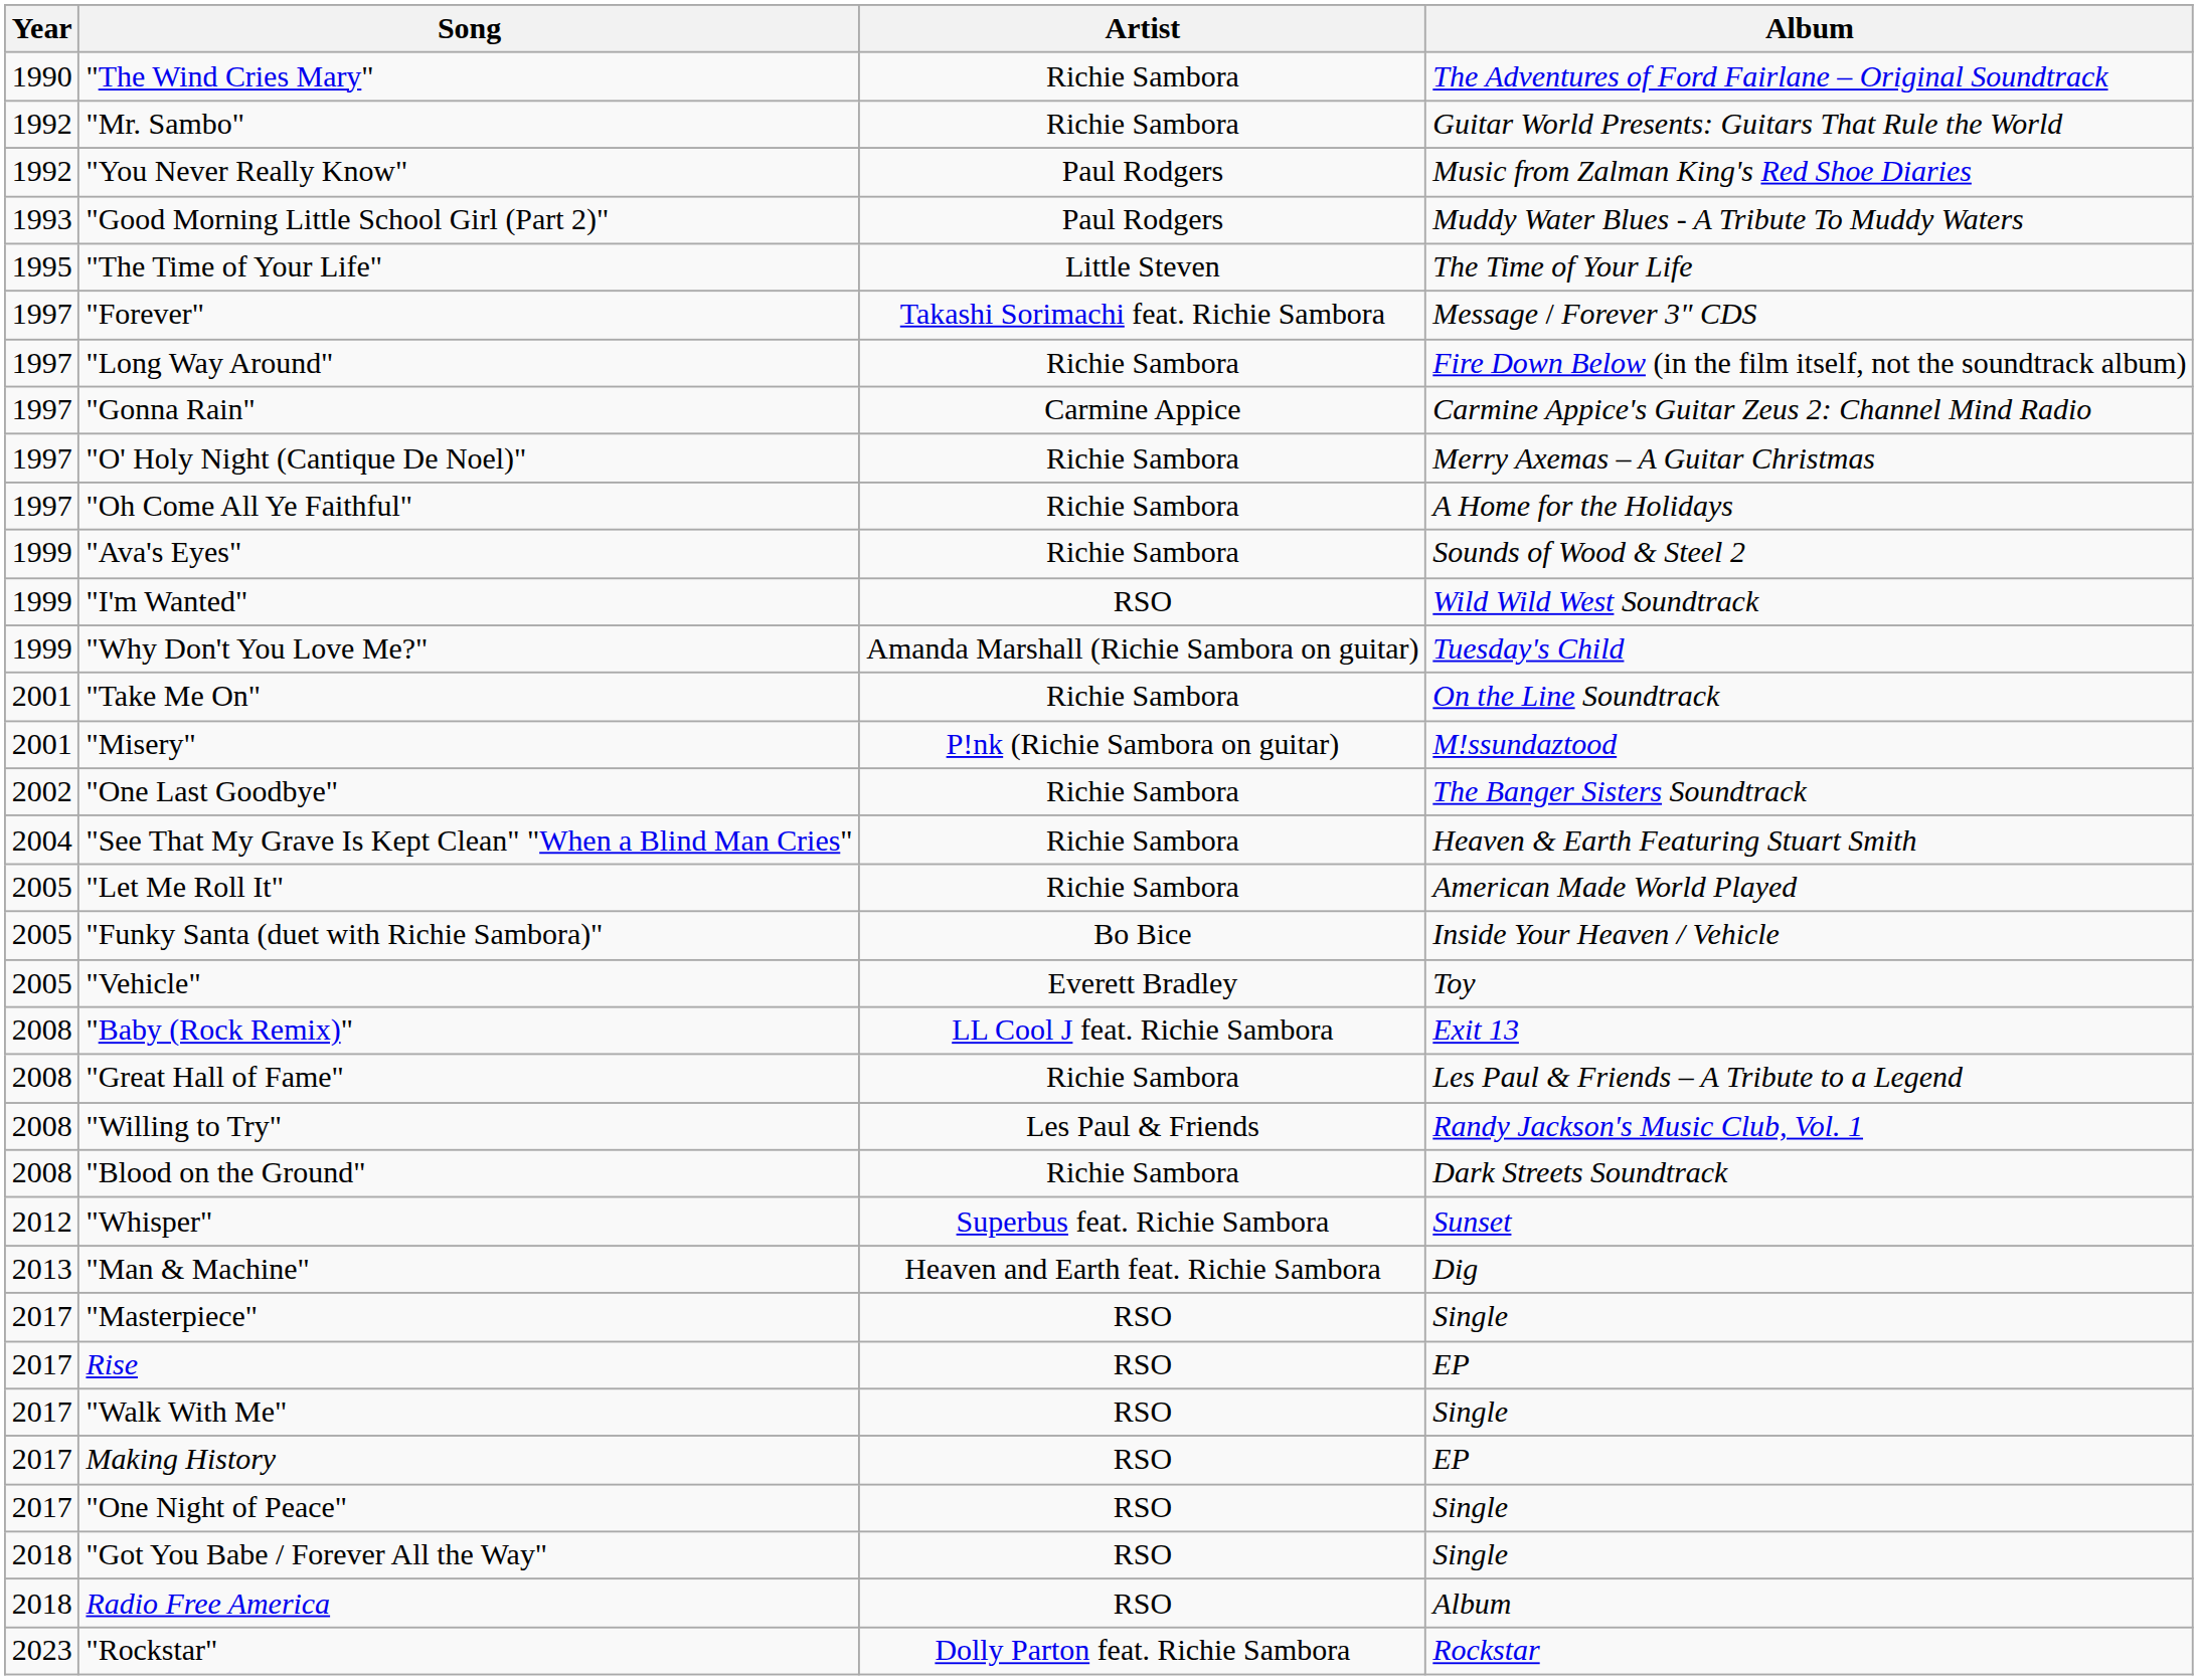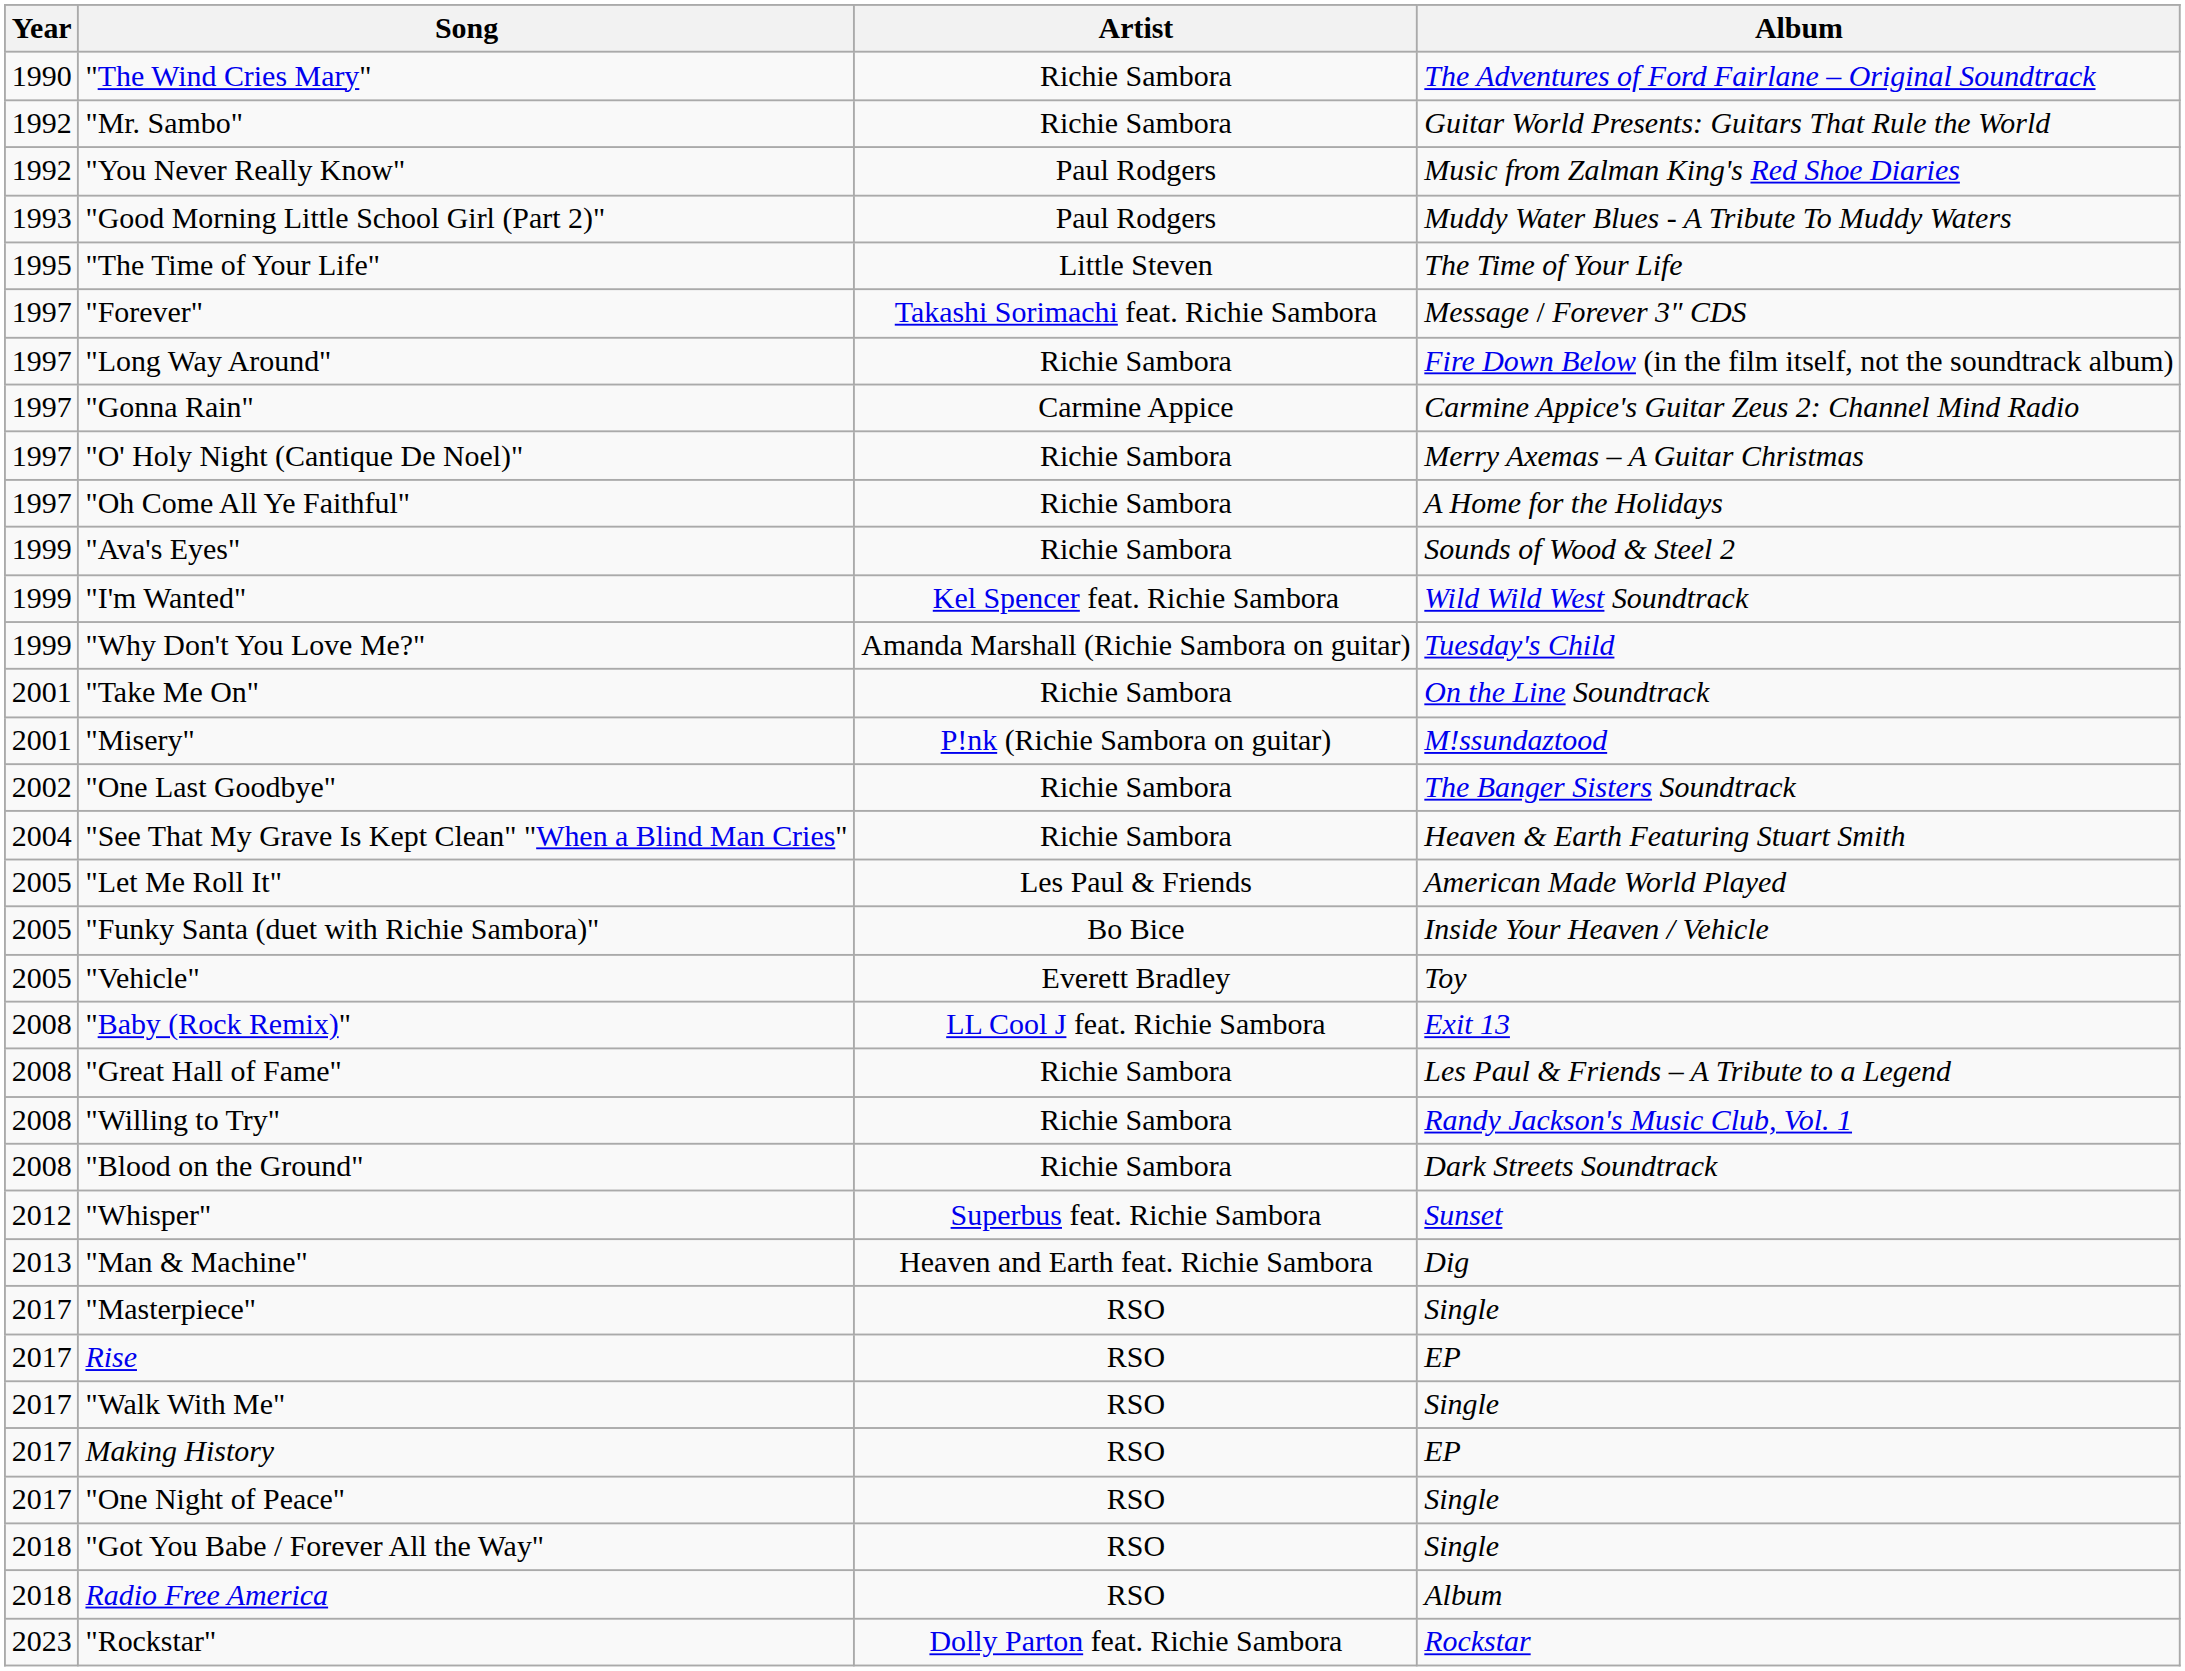"I'm Wanted" | Artist: RSO -> Kel Spencer feat. Richie Sambora
"Let Me Roll It" | Artist: Richie Sambora -> Les Paul & Friends
"Willing to Try" | Artist: Les Paul & Friends -> Richie Sambora
